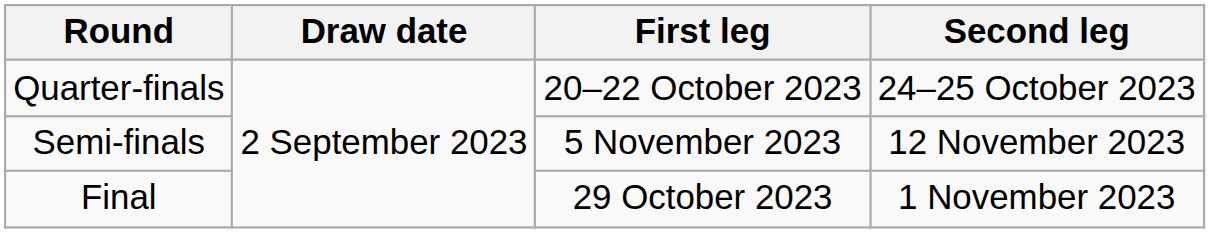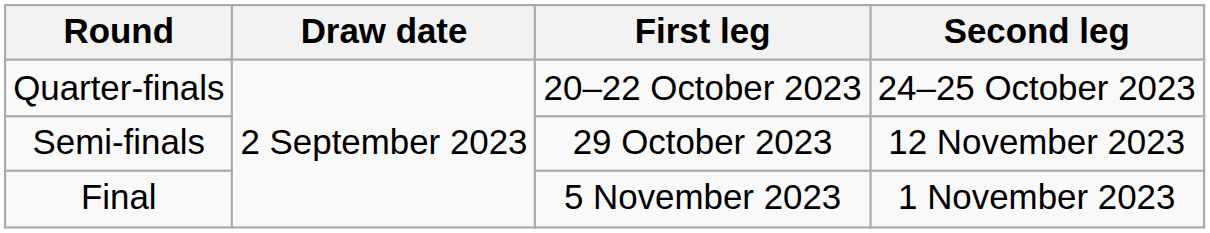Semi-finals | First leg: 5 November 2023 -> 29 October 2023
Final | First leg: 29 October 2023 -> 5 November 2023
